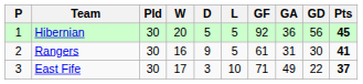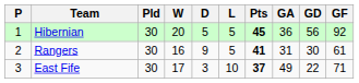columns swapped: GF <-> Pts
